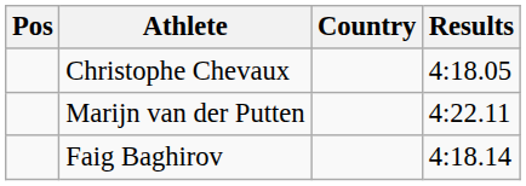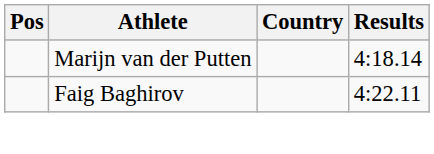- row: Christophe Chevaux | 4:18.05
Marijn van der Putten | Results: 4:22.11 -> 4:18.14
Faig Baghirov | Results: 4:18.14 -> 4:22.11
